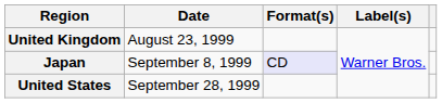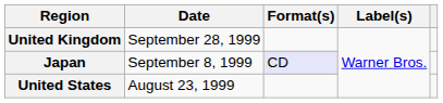United Kingdom | Date: August 23, 1999 -> September 28, 1999
United States | Date: September 28, 1999 -> August 23, 1999
